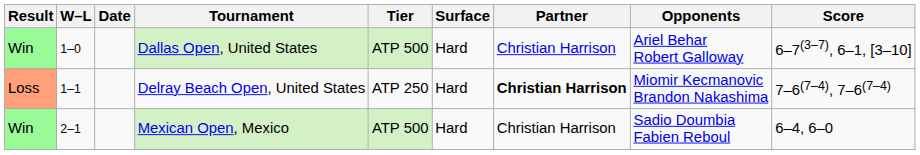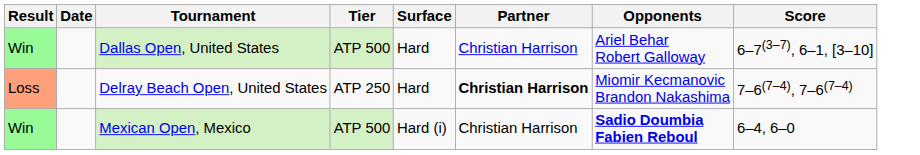- column: W–L | 1–0 | 1–1 | 2–1
Mexican Open, Mexico | Surface: Hard -> Hard (i)
Mexican Open, Mexico | Opponents: normal -> bold
